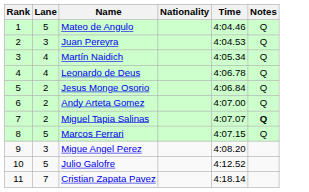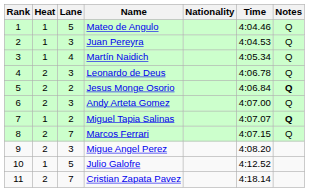+ column: Heat | 1 | 1 | 1 | 2 | 2 | 2 | 1 | 2 | 2 | 1 | 2
Leonardo de Deus | Lane: 4 -> 3
Jesus Monge Osorio | Notes: normal -> bold
Andy Arteta Gomez | Lane: 2 -> 3
Marcos Ferrari | Lane: 5 -> 7
